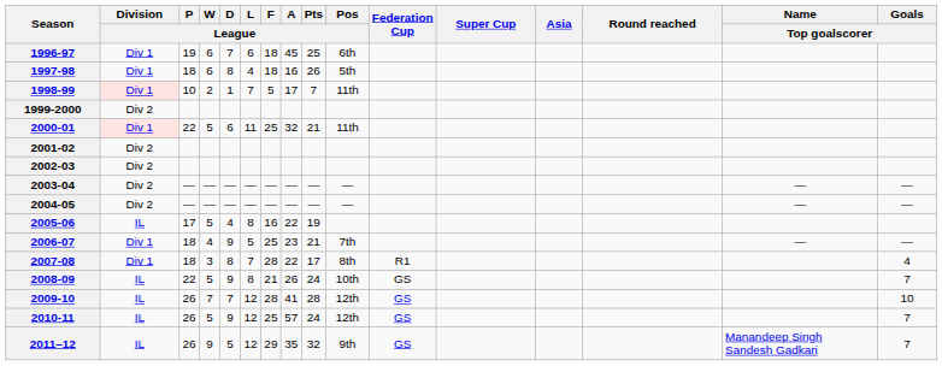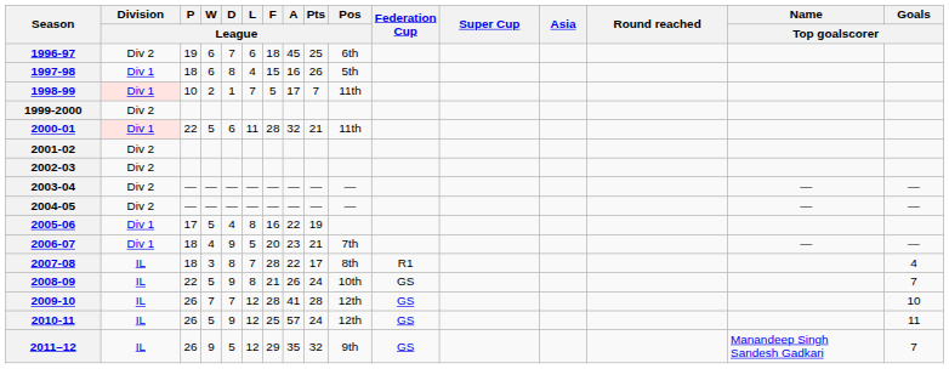1996-97 | Division / League: Div 1 -> Div 2
1997-98 | F / League: 18 -> 15
2000-01 | F / League: 25 -> 28
2005-06 | Division / League: IL -> Div 1
2006-07 | F / League: 25 -> 20
2007-08 | Division / League: Div 1 -> IL
2010-11 | Goals / Top goalscorer: 7 -> 11
